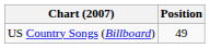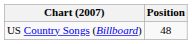US Country Songs (Billboard) | Position: 49 -> 48
